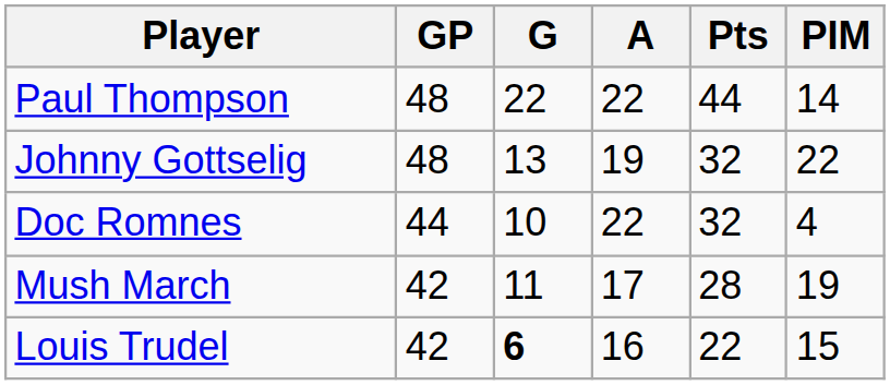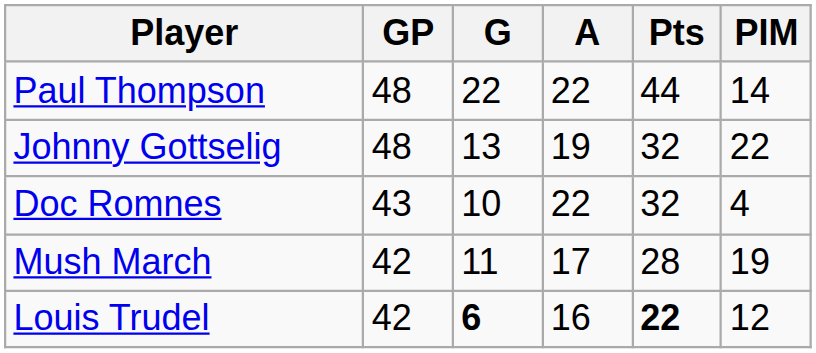Doc Romnes | GP: 44 -> 43
Louis Trudel | Pts: normal -> bold
Louis Trudel | PIM: 15 -> 12
